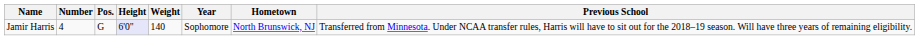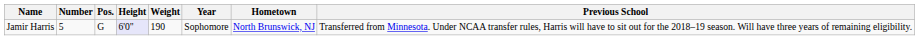Jamir Harris | Number: 4 -> 5
Jamir Harris | Weight: 140 -> 190
